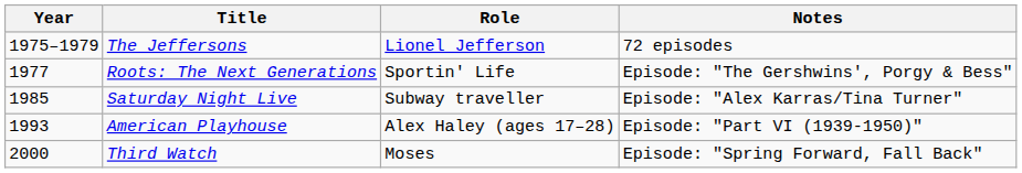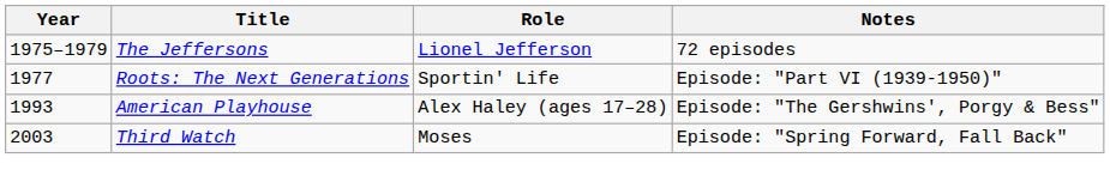Roots: The Next Generations | Notes: Episode: "The Gershwins', Porgy & Bess" -> Episode: "Part VI (1939-1950)"
- row: 1985 | Saturday Night Live | Subway traveller | Episode: "Alex Karras/Tina Turner"
American Playhouse | Notes: Episode: "Part VI (1939-1950)" -> Episode: "The Gershwins', Porgy & Bess"
Third Watch | Year: 2000 -> 2003
